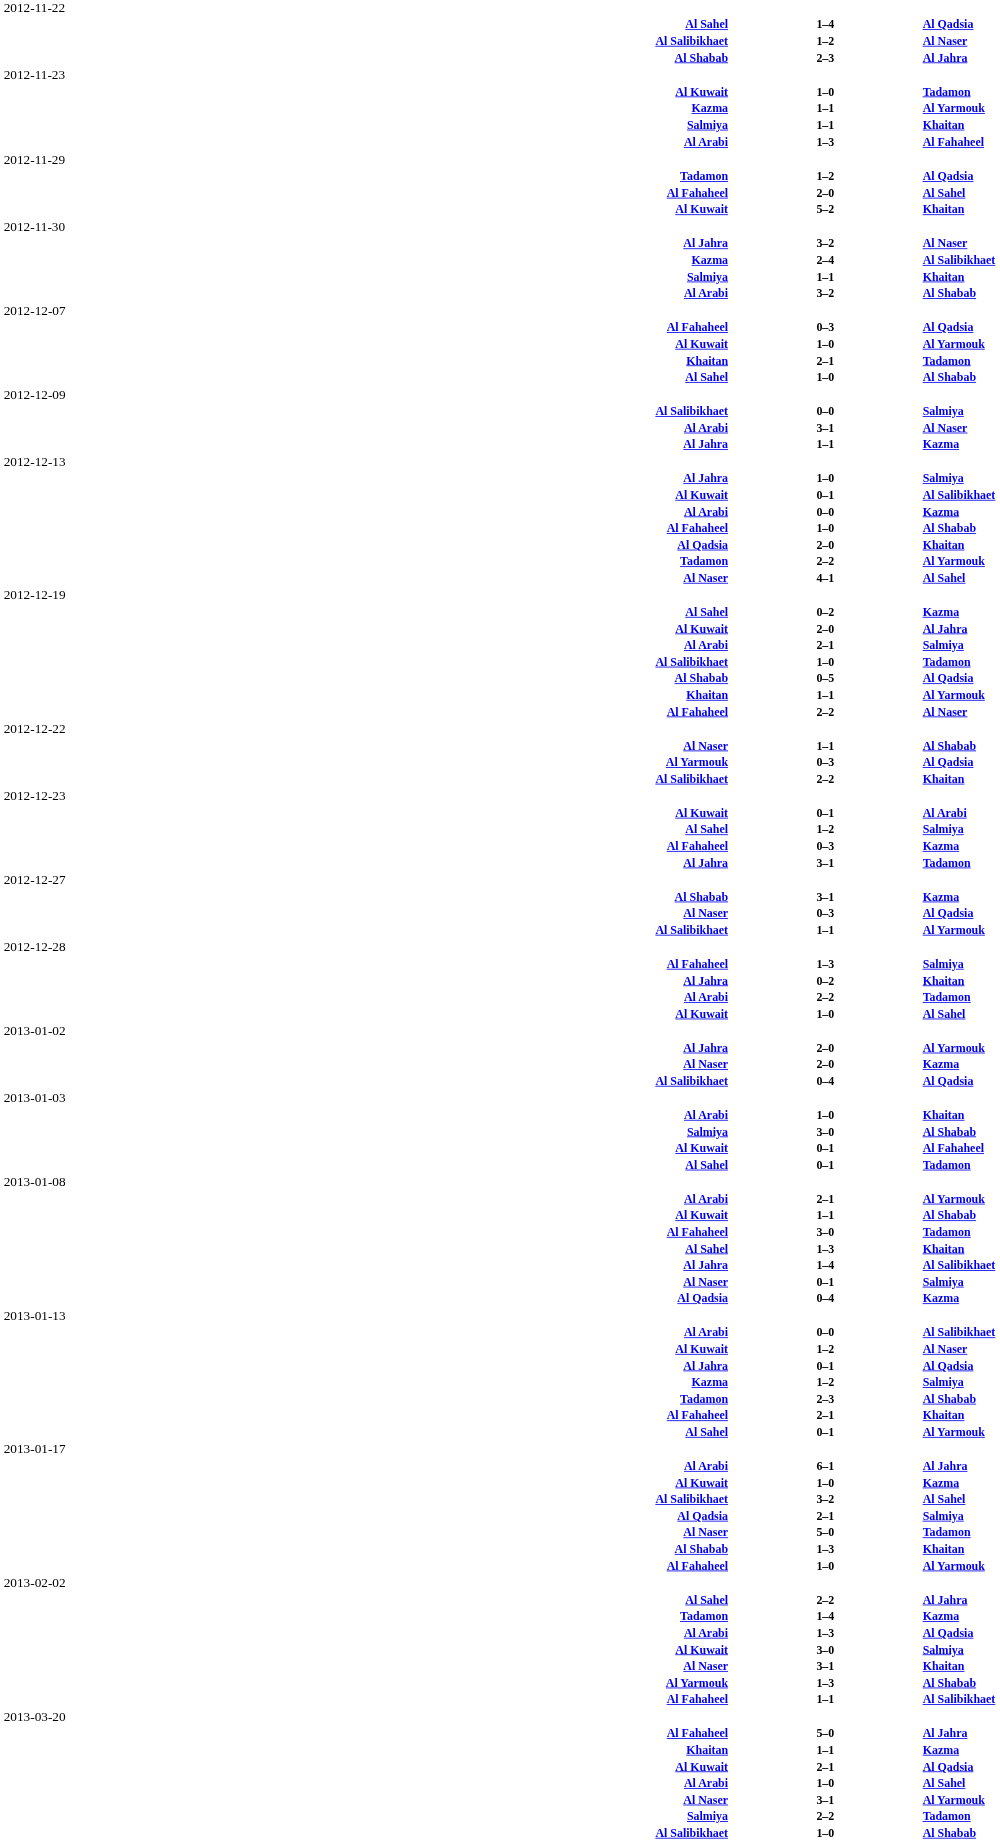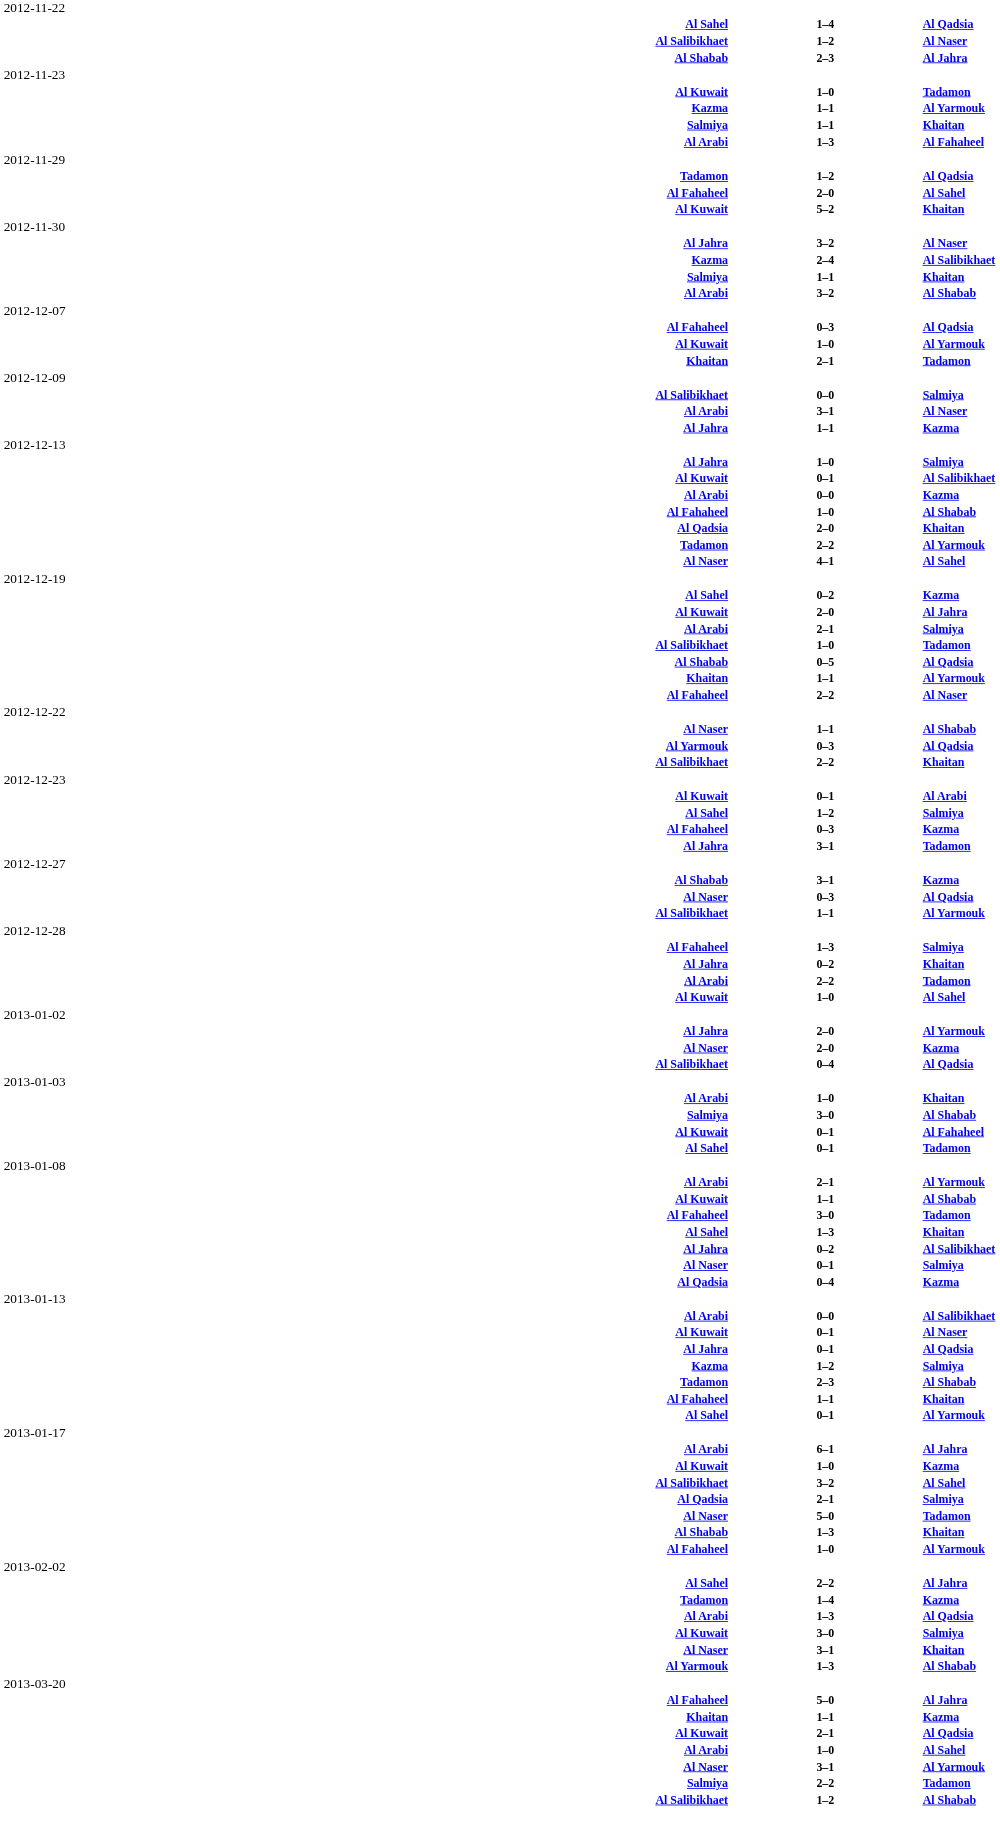- row: Al Sahel | 1–0 | Al Shabab
Al Jahra / Al Salibikhaet | column 2: 1–4 -> 0–2
Al Kuwait / Al Naser | column 2: 1–2 -> 0–1
Al Fahaheel / Khaitan | column 2: 2–1 -> 1–1
- row: Al Fahaheel | 1–1 | Al Salibikhaet
Al Salibikhaet / Al Shabab | column 2: 1–0 -> 1–2
